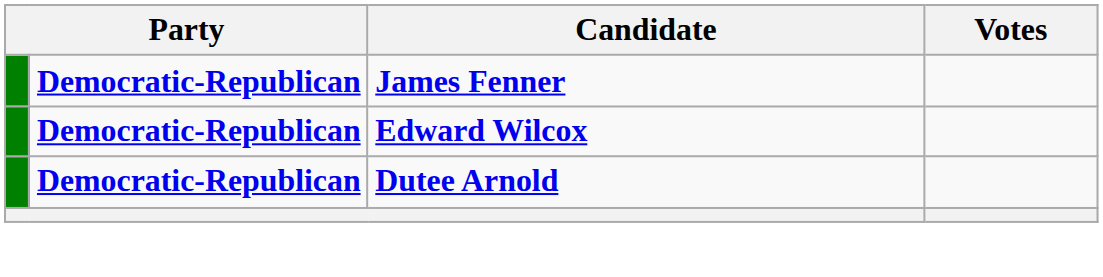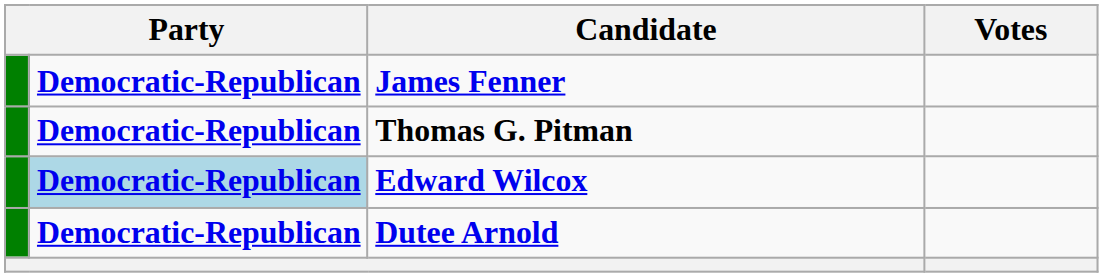+ row: Democratic-Republican | Thomas G. Pitman
Edward Wilcox | column 2: no background -> lightblue background
